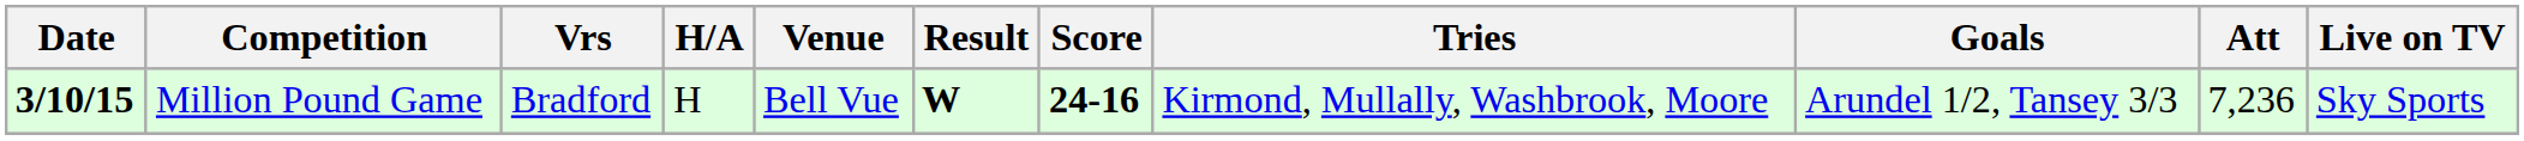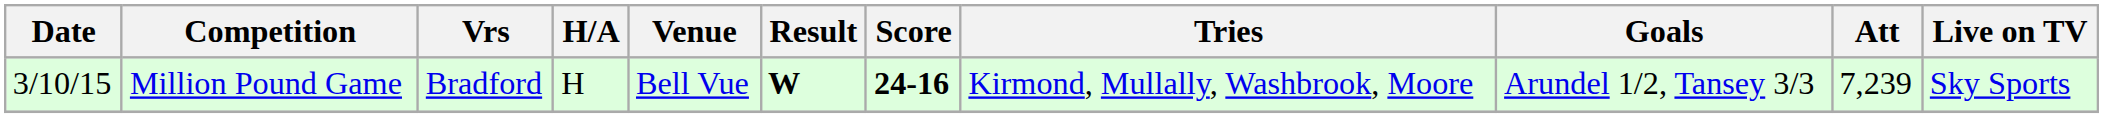Million Pound Game | Date: bold -> normal
Million Pound Game | Att: 7,236 -> 7,239
